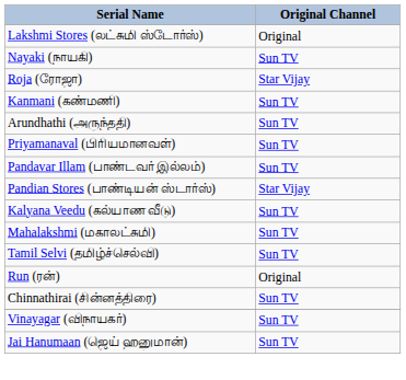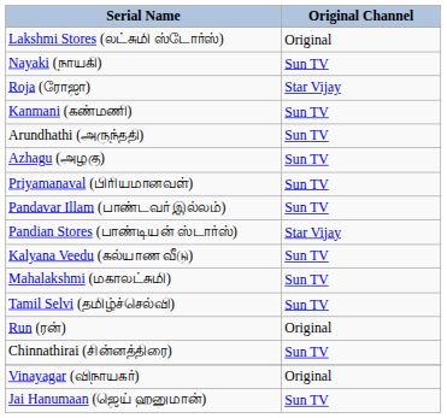+ row: Azhagu (அழகு) | Sun TV
Vinayagar (விநாயகர்) | Original Channel: Sun TV -> Original
